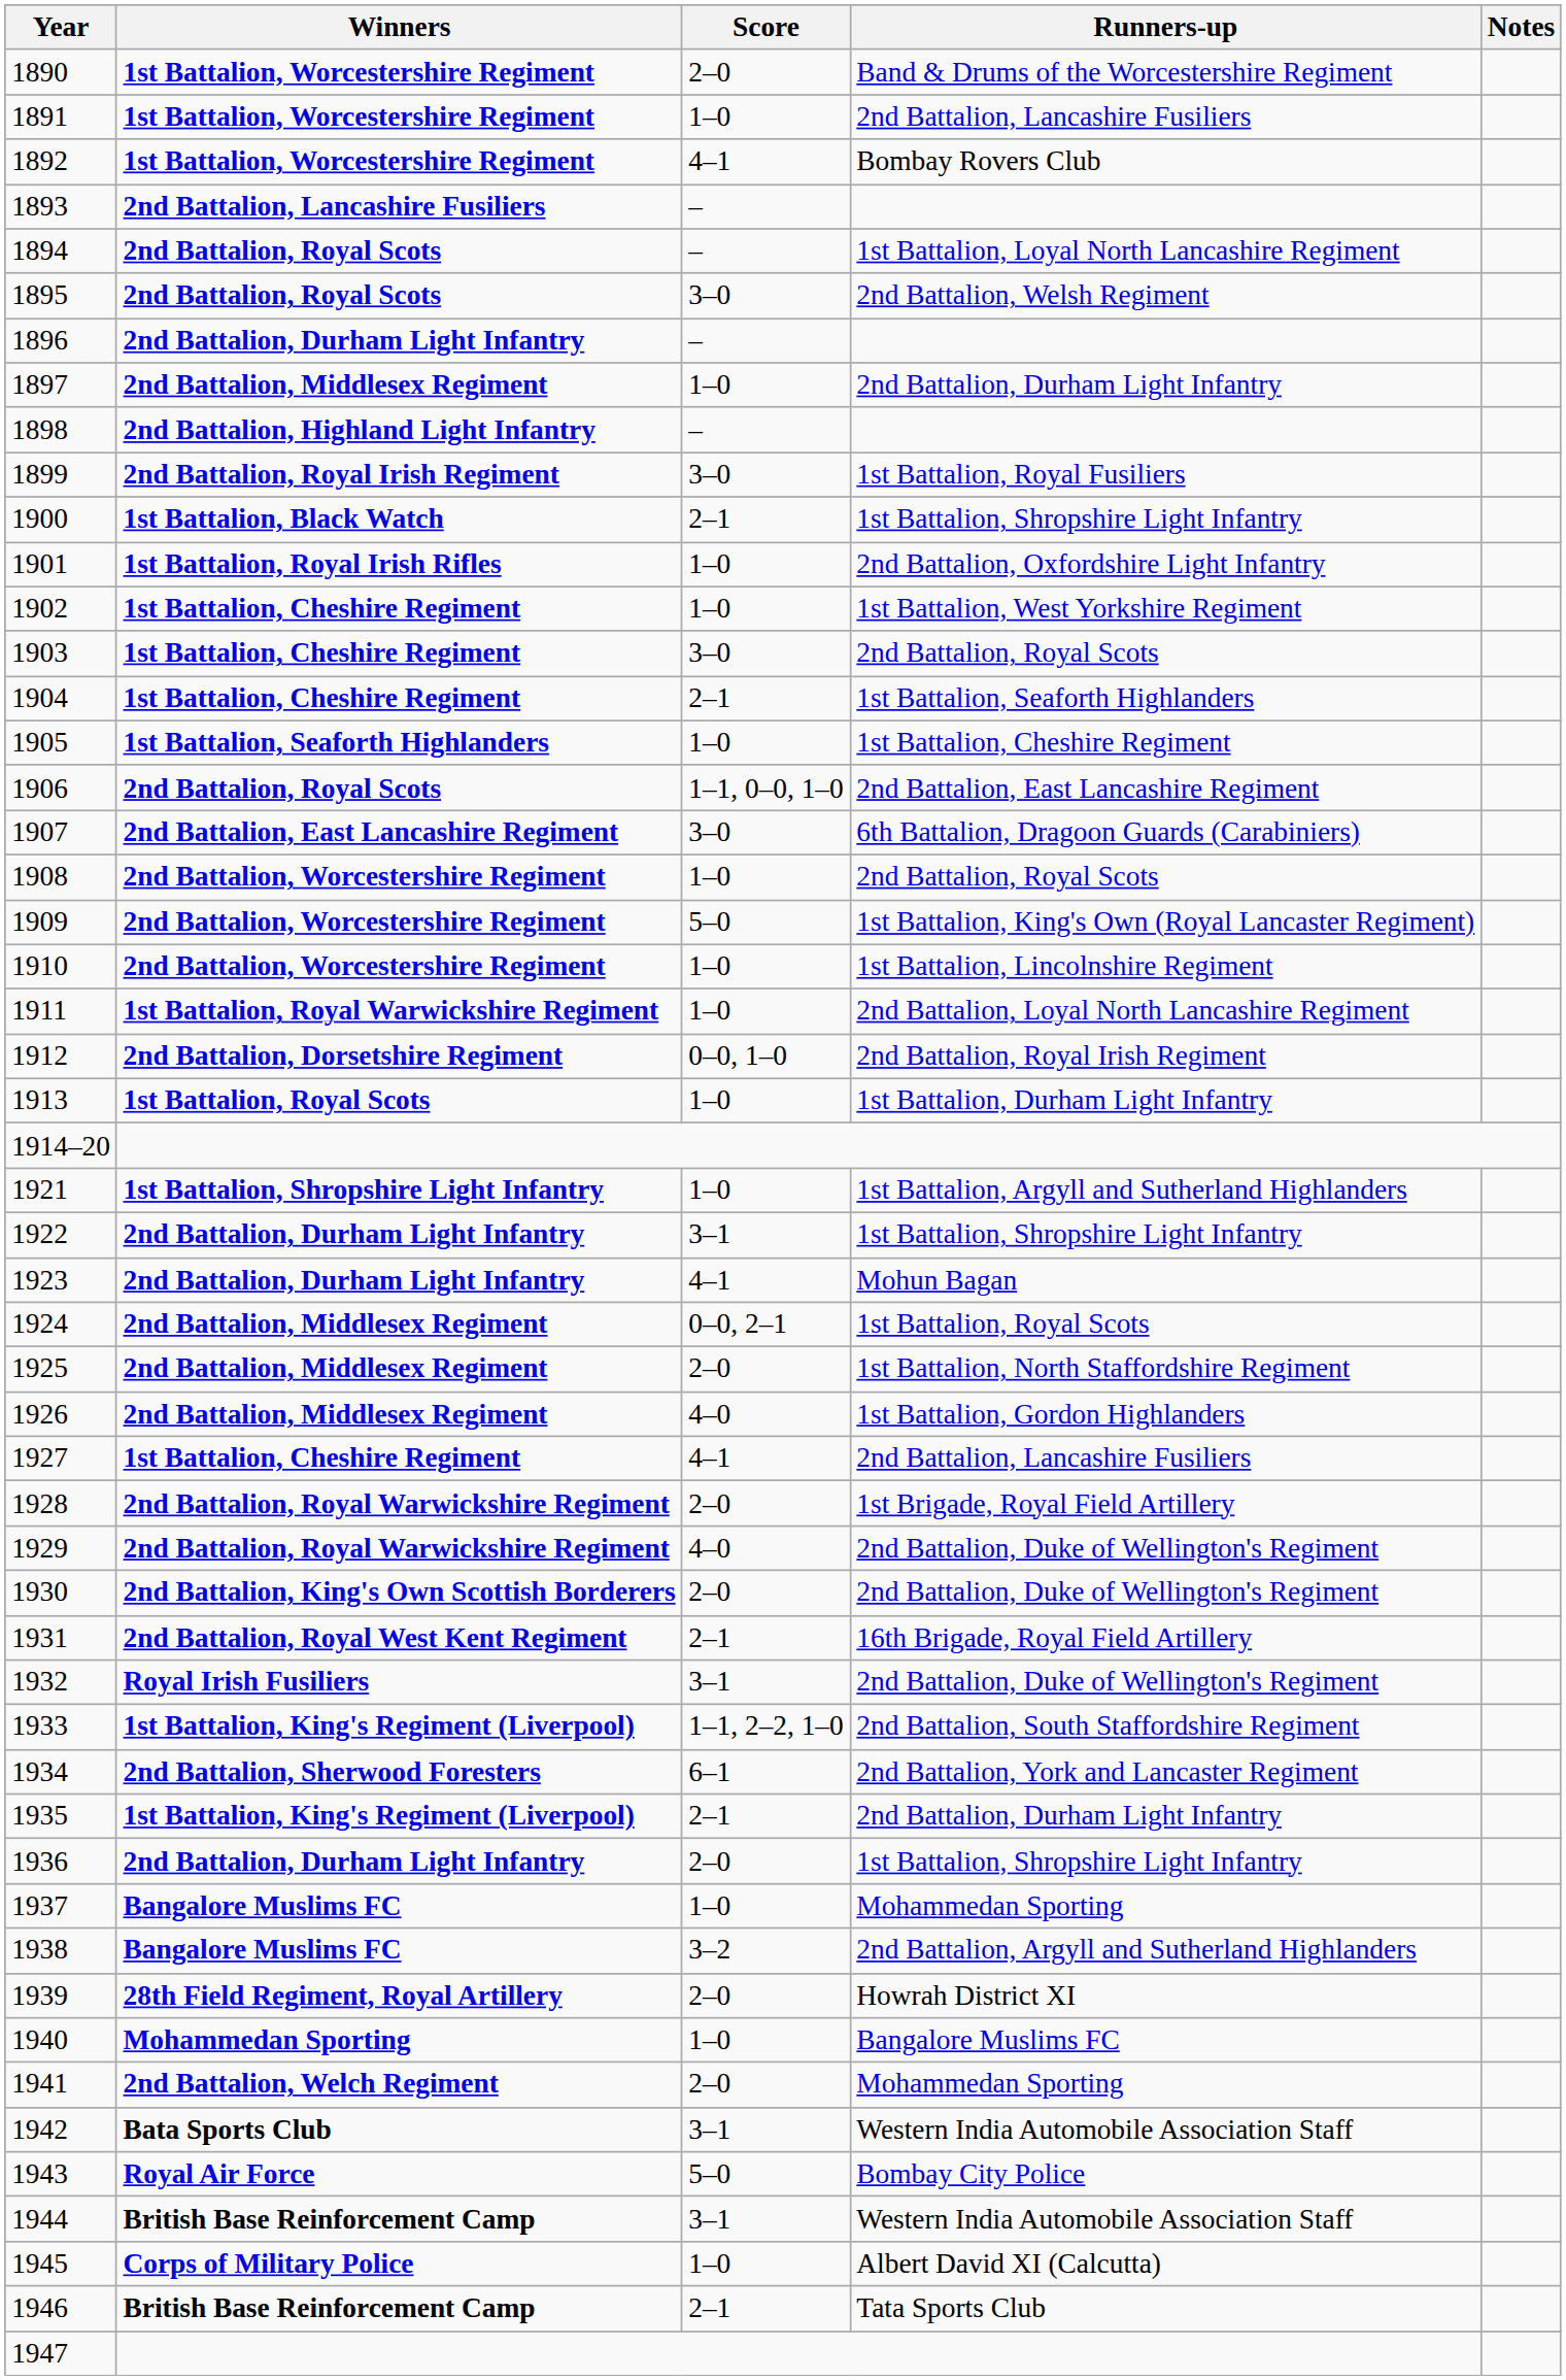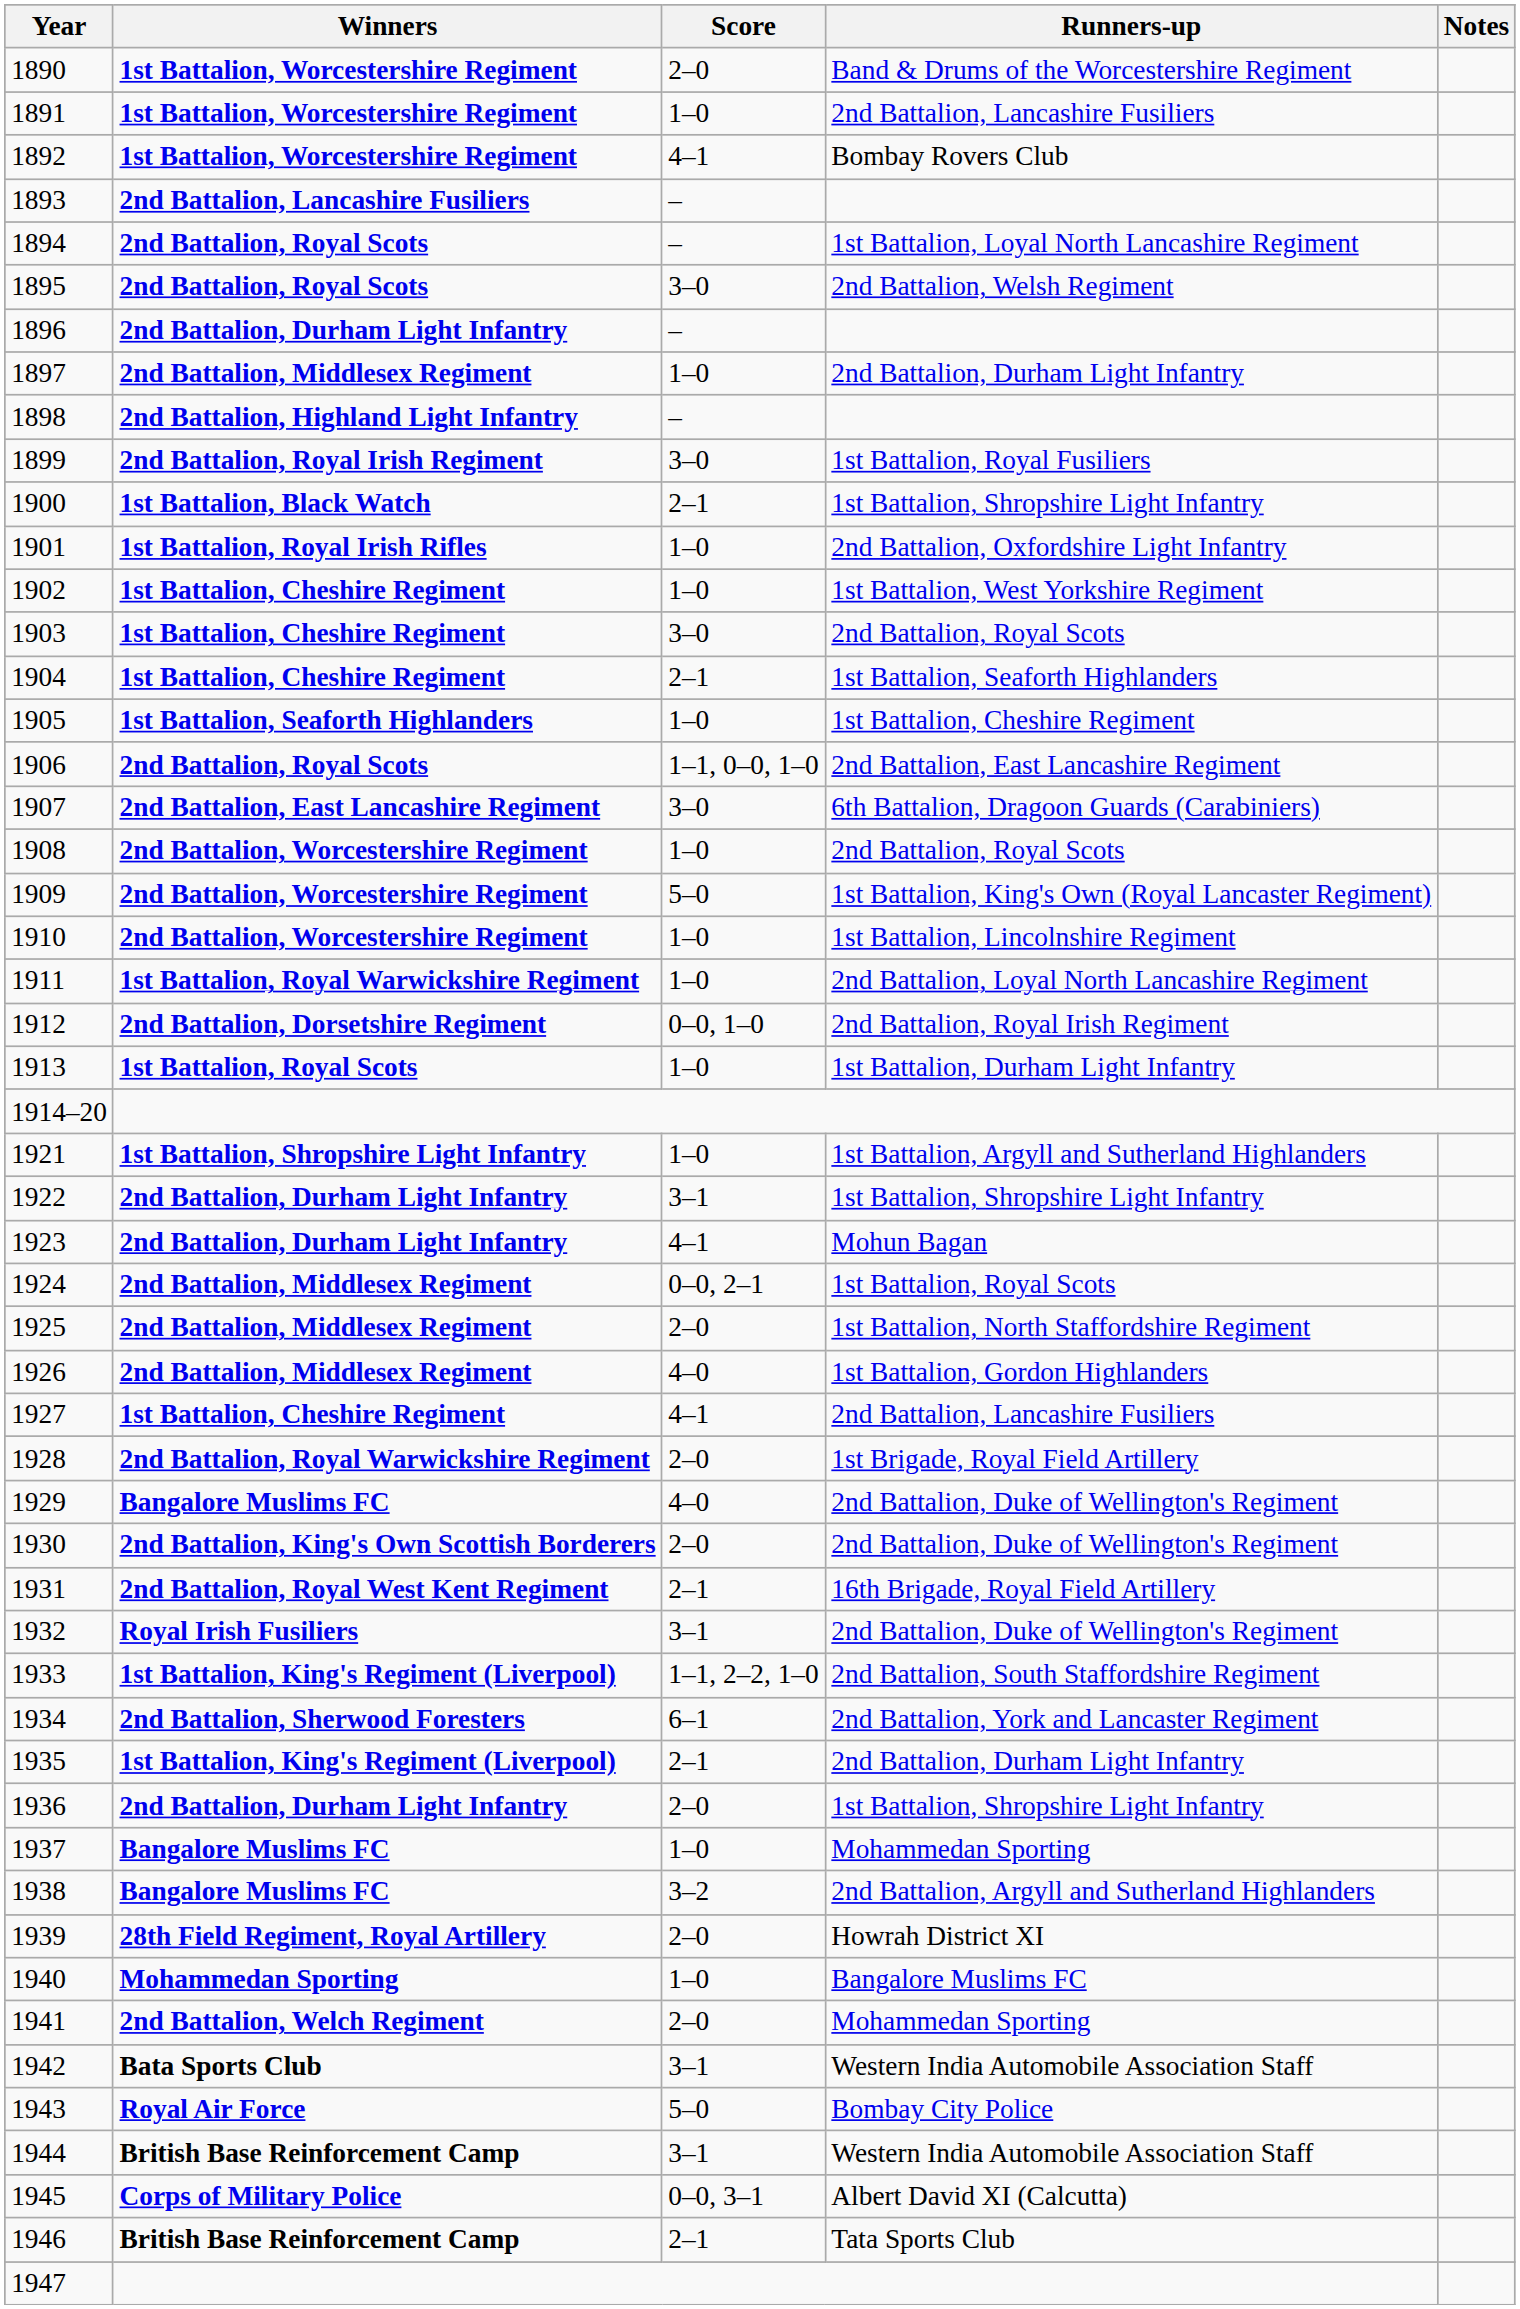1929 | Winners: 2nd Battalion, Royal Warwickshire Regiment -> Bangalore Muslims FC
1945 | Score: 1–0 -> 0–0, 3–1
